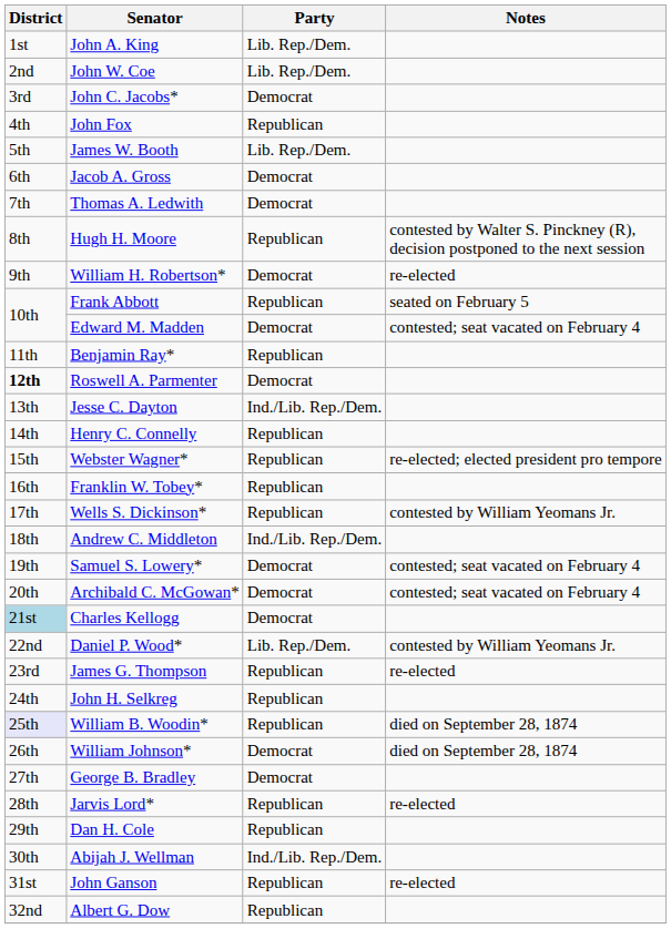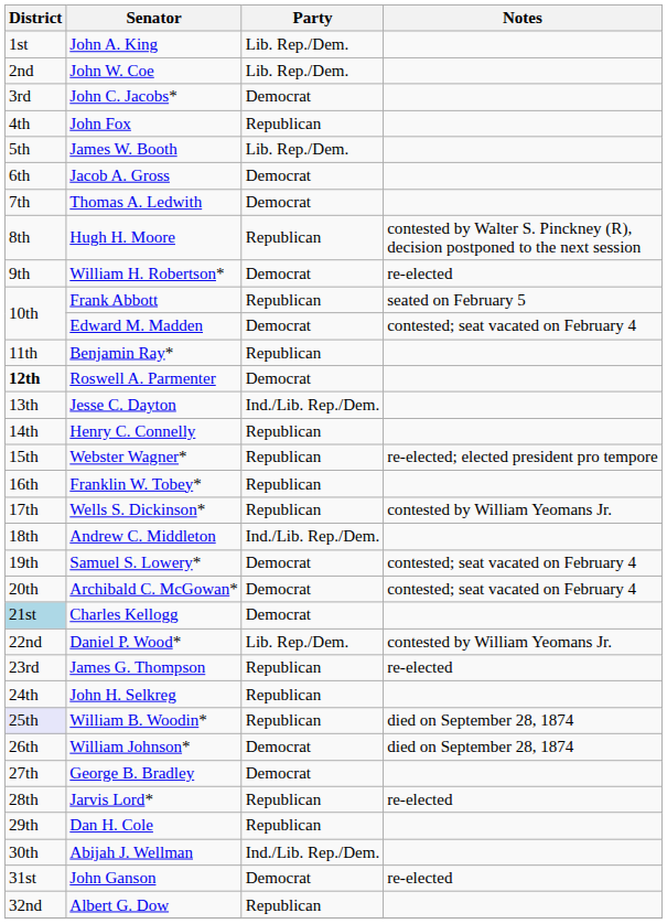John Ganson | Party: Republican -> Democrat
